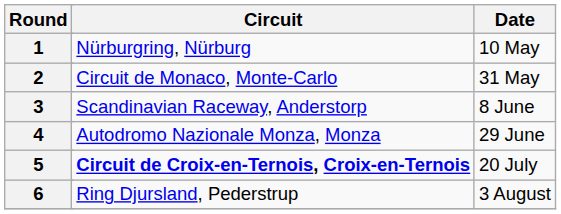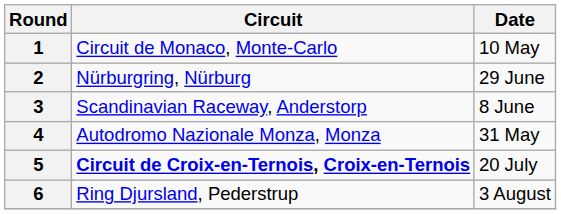1 | Circuit: Nürburgring, Nürburg -> Circuit de Monaco, Monte-Carlo
2 | Circuit: Circuit de Monaco, Monte-Carlo -> Nürburgring, Nürburg
2 | Date: 31 May -> 29 June
4 | Date: 29 June -> 31 May
